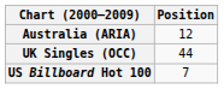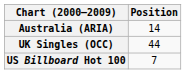Australia (ARIA) | Position: 12 -> 14
